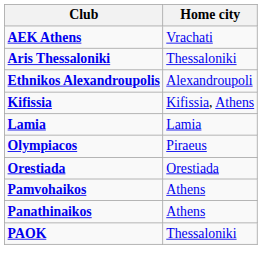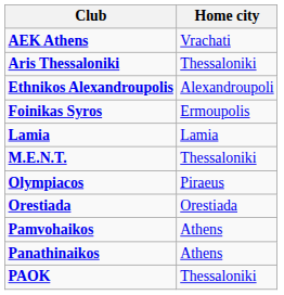+ row: Foinikas Syros | Ermoupolis
- row: Kifissia | Kifissia, Athens
+ row: M.E.N.T. | Thessaloniki
